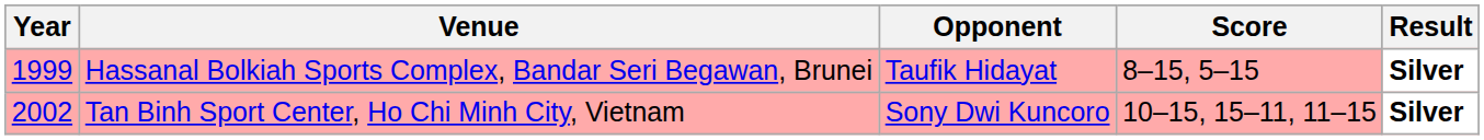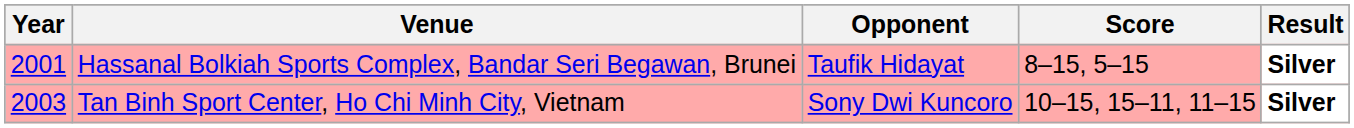Hassanal Bolkiah Sports Complex, Bandar Seri Begawan, Brunei | Year: 1999 -> 2001
Tan Binh Sport Center, Ho Chi Minh City, Vietnam | Year: 2002 -> 2003
